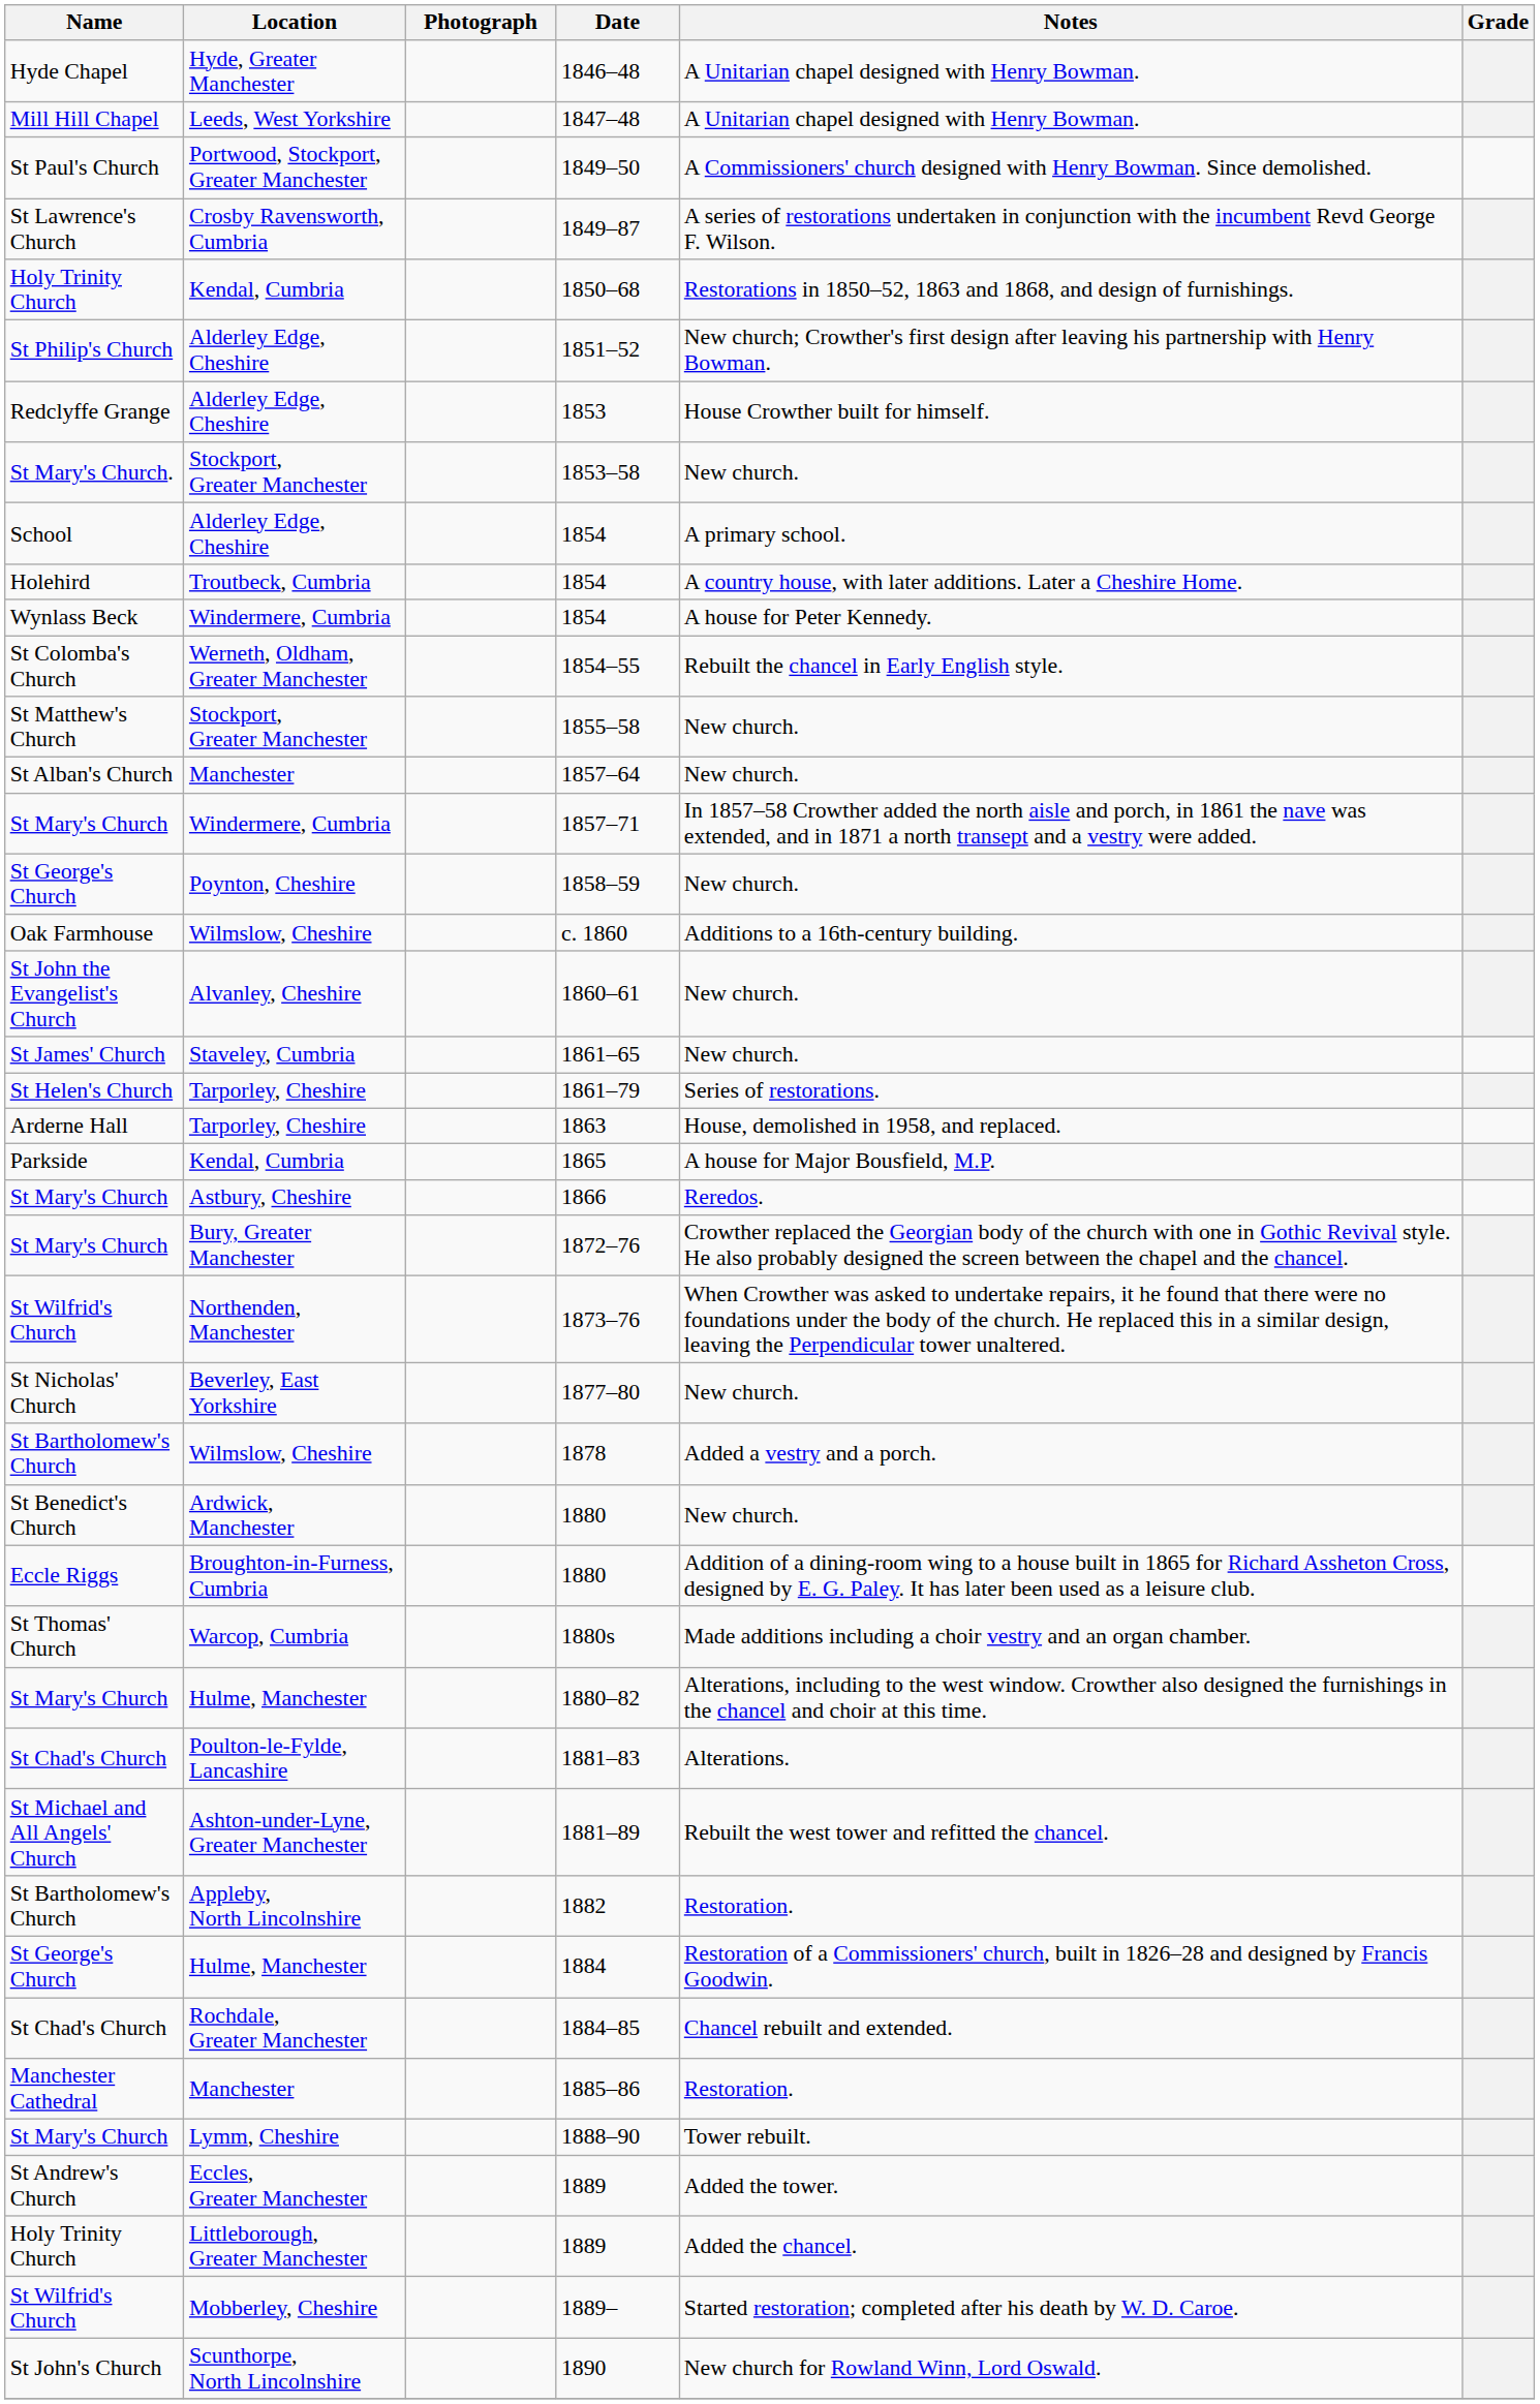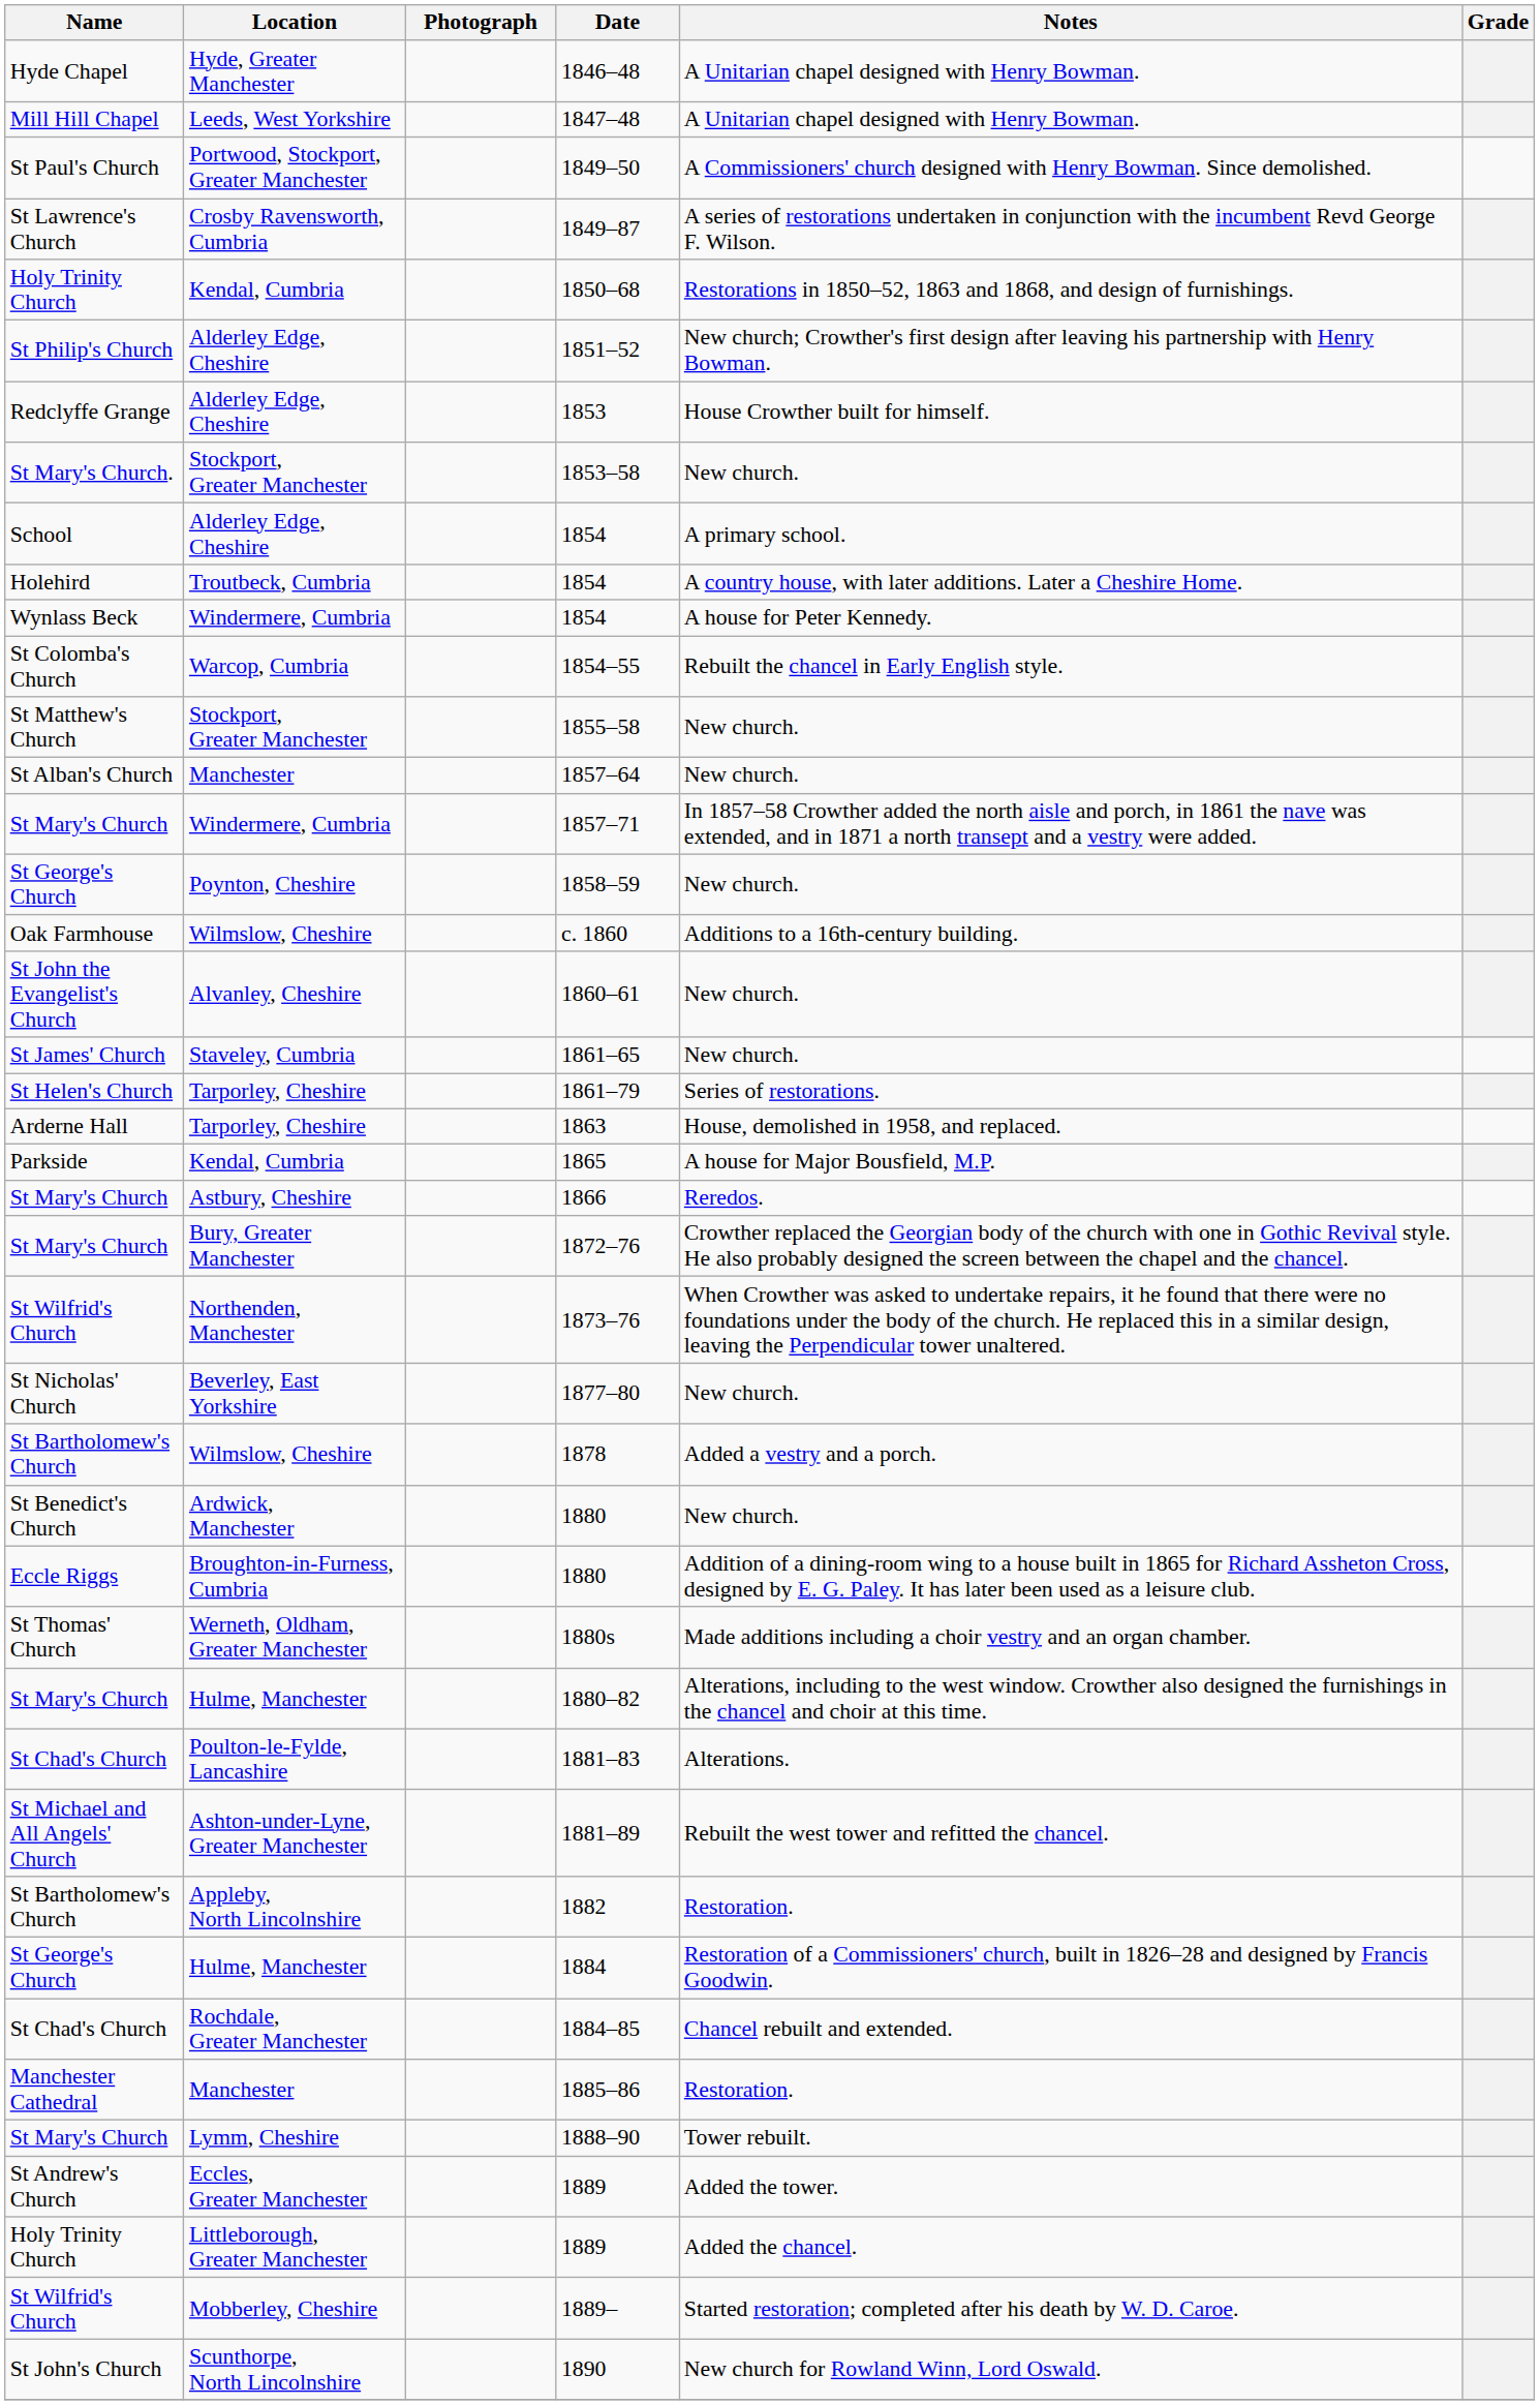1854–55 | Location: Werneth, Oldham, Greater Manchester -> Warcop, Cumbria
1880s | Location: Warcop, Cumbria -> Werneth, Oldham, Greater Manchester
